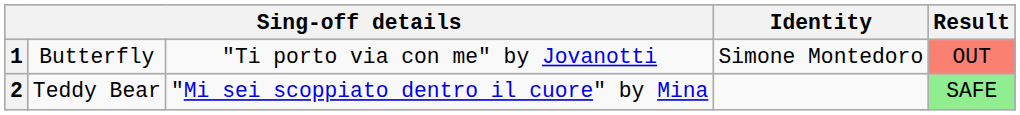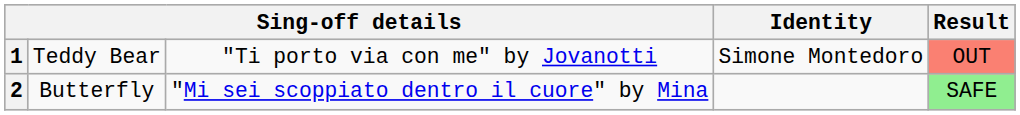1 | column 2: Butterfly -> Teddy Bear
2 | column 2: Teddy Bear -> Butterfly
